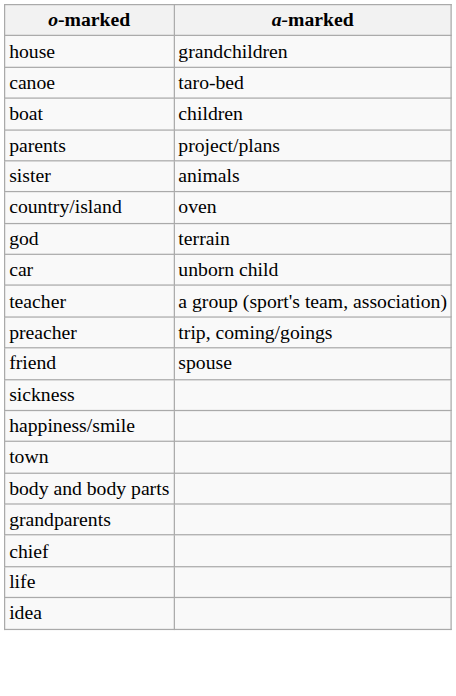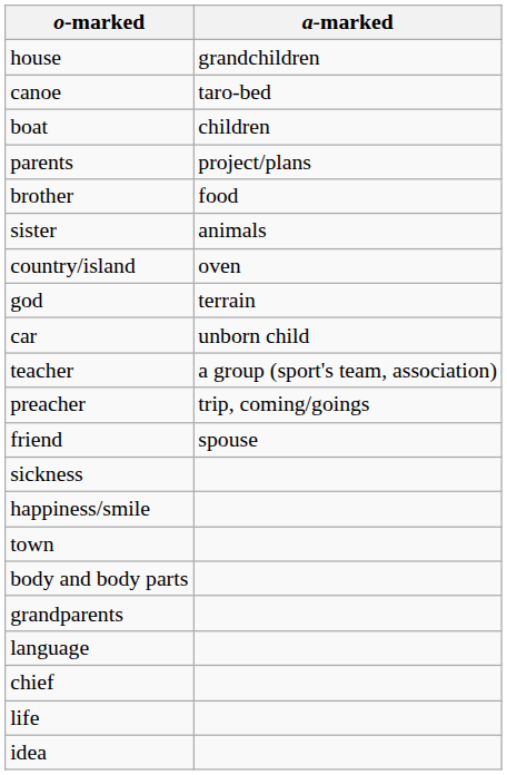+ row: brother | food
+ row: language
